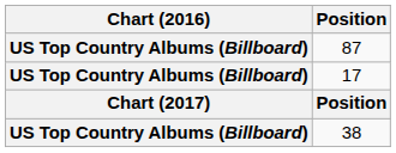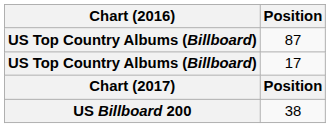38 | Chart (2016): US Top Country Albums (Billboard) -> US Billboard 200
